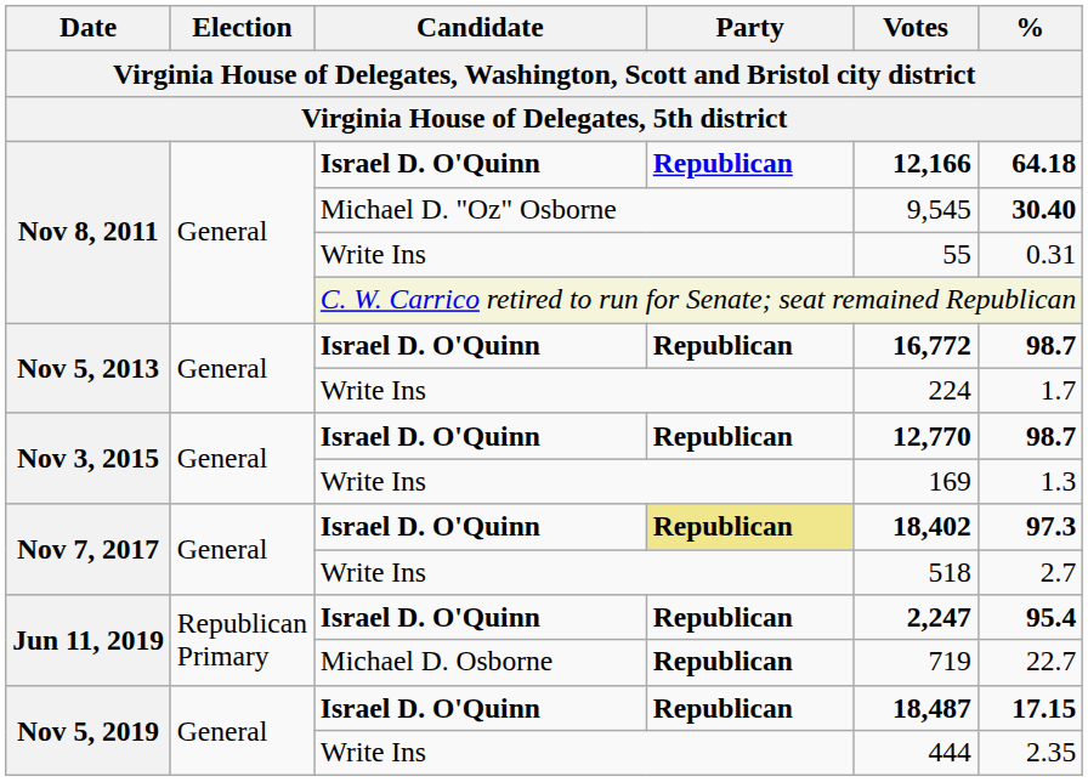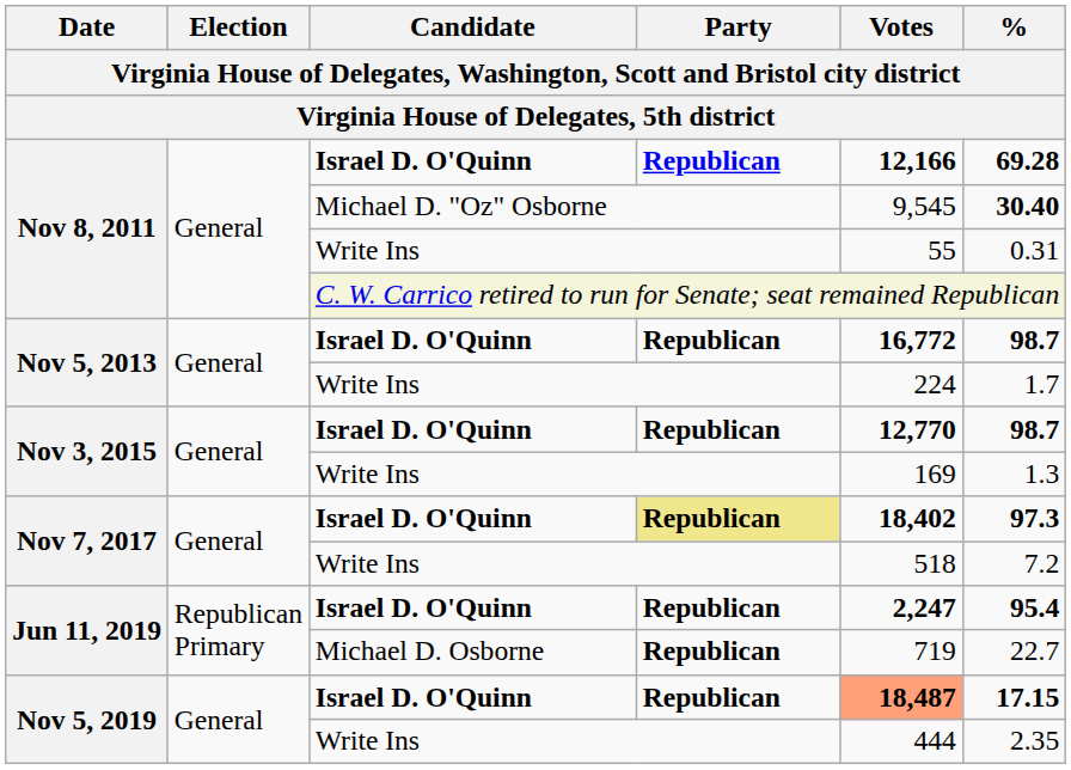Nov 8, 2011 / Israel D. O'Quinn | %: 64.18 -> 69.28
Nov 7, 2017 / Write Ins | %: 2.7 -> 7.2
Nov 5, 2019 / Israel D. O'Quinn | Votes: no background -> lightsalmon background
